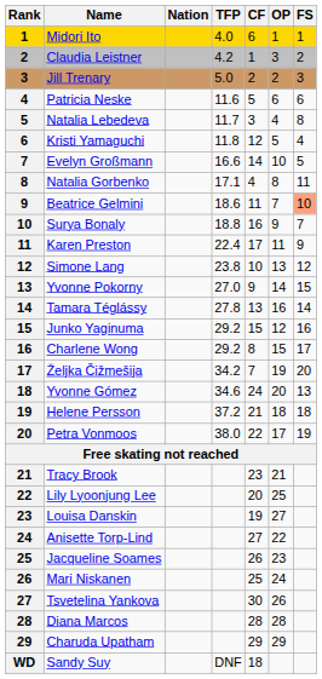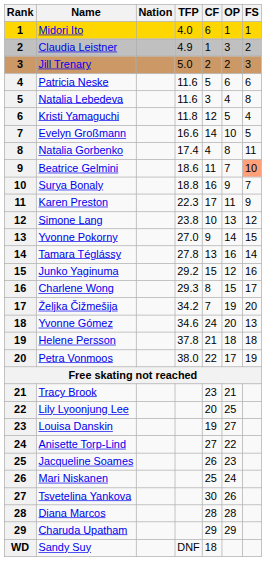Claudia Leistner | TFP: 4.2 -> 4.9
Natalia Lebedeva | TFP: 11.7 -> 11.6
Natalia Gorbenko | TFP: 17.1 -> 17.4
Karen Preston | TFP: 22.4 -> 22.3
Charlene Wong | TFP: 29.2 -> 29.3
Helene Persson | TFP: 37.2 -> 37.8
